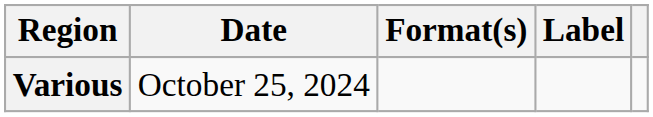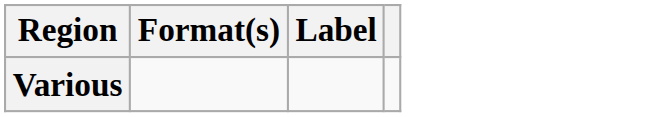- column: Date | October 25, 2024
